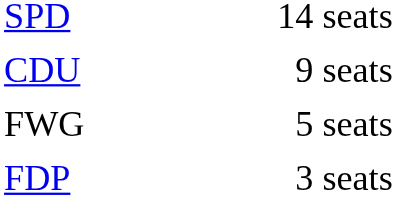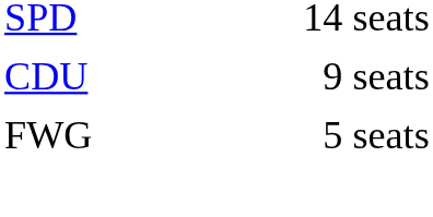- row: FDP | 3 seats
